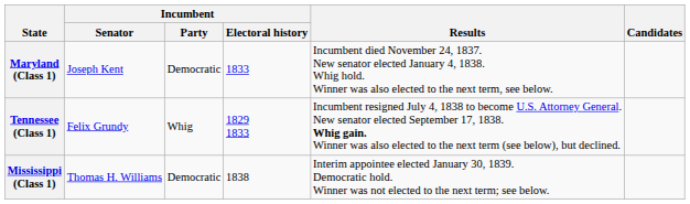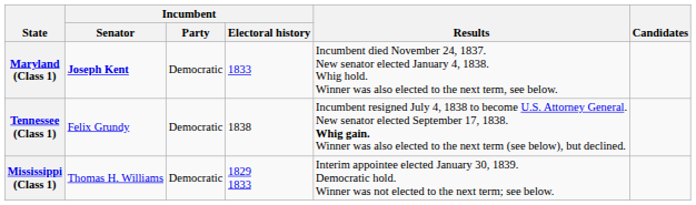Maryland (Class 1) | Incumbent / Senator: normal -> bold
Tennessee (Class 1) | Incumbent / Party: Whig -> Democratic
Tennessee (Class 1) | Incumbent / Electoral history: 1829 1833 -> 1838
Mississippi (Class 1) | Incumbent / Electoral history: 1838 -> 1829 1833
